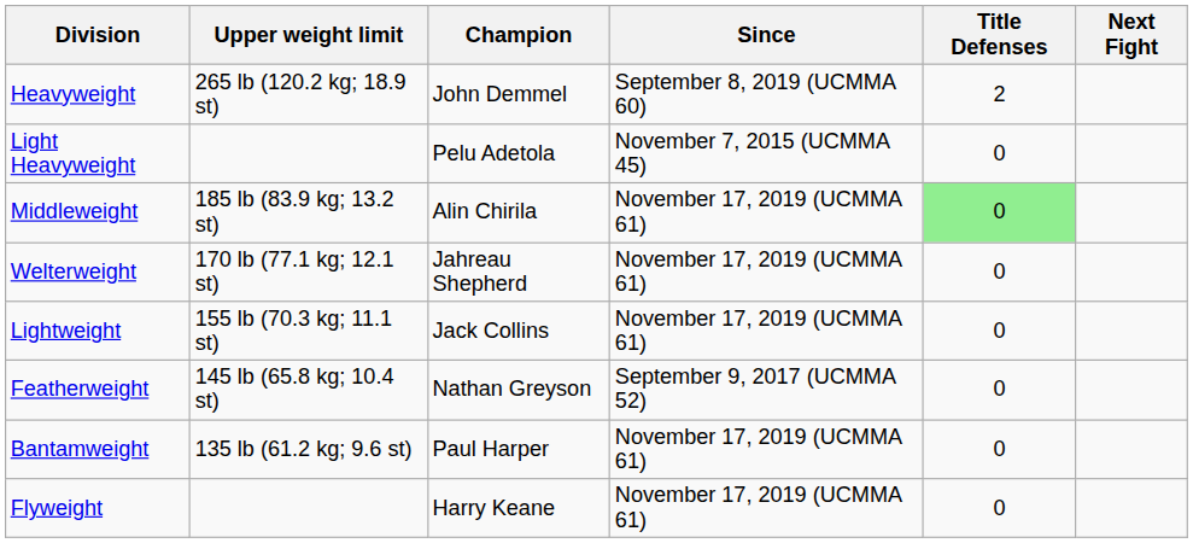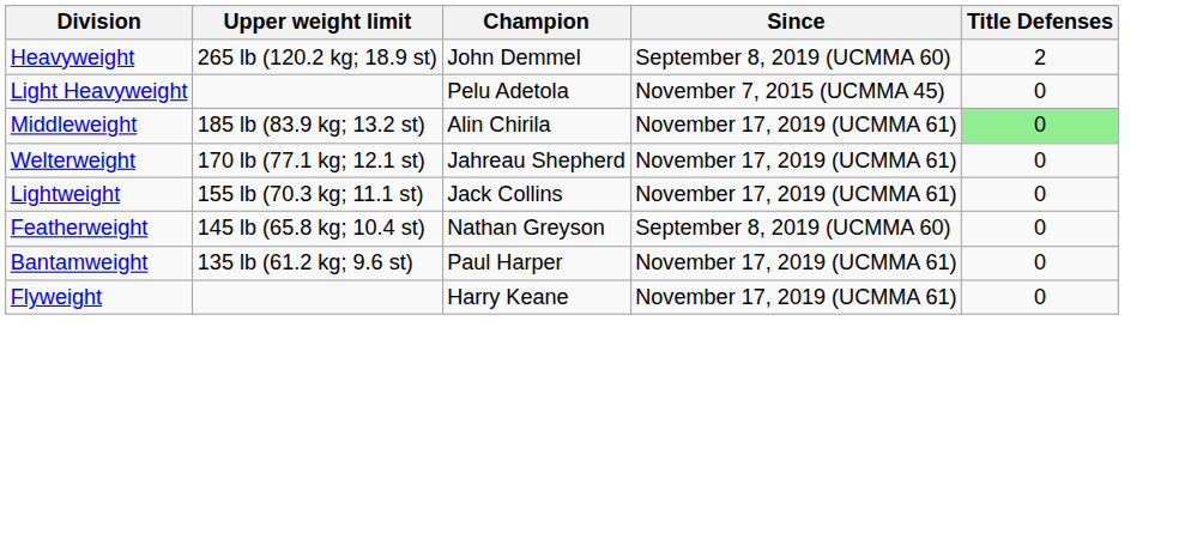- column: Next Fight
Featherweight | Since: September 9, 2017 (UCMMA 52) -> September 8, 2019 (UCMMA 60)
